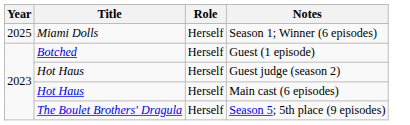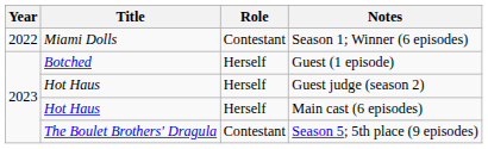Season 1; Winner (6 episodes) | Year: 2025 -> 2022
Season 1; Winner (6 episodes) | Role: Herself -> Contestant
Season 5; 5th place (9 episodes) | Role: Herself -> Contestant
